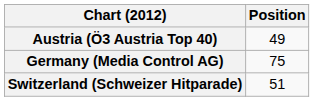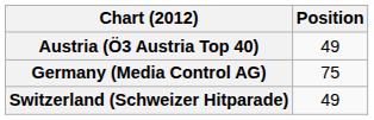Switzerland (Schweizer Hitparade) | Position: 51 -> 49
